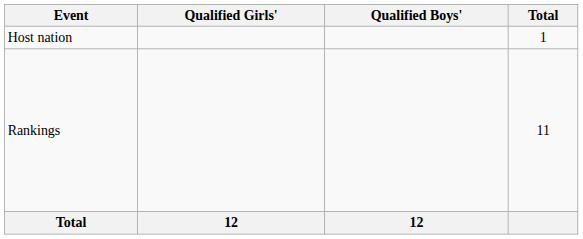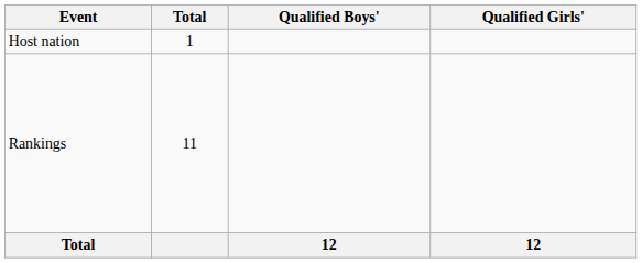columns swapped: Total <-> Qualified Girls'
